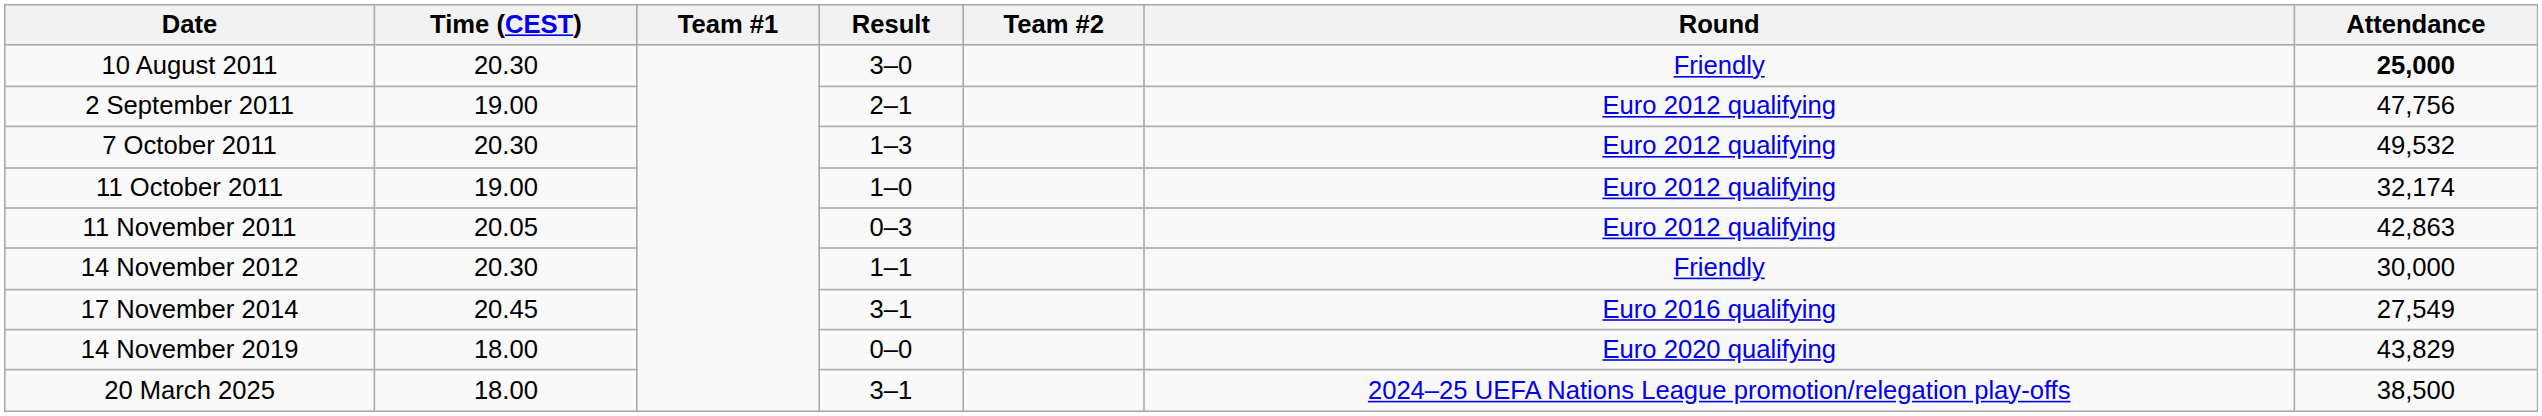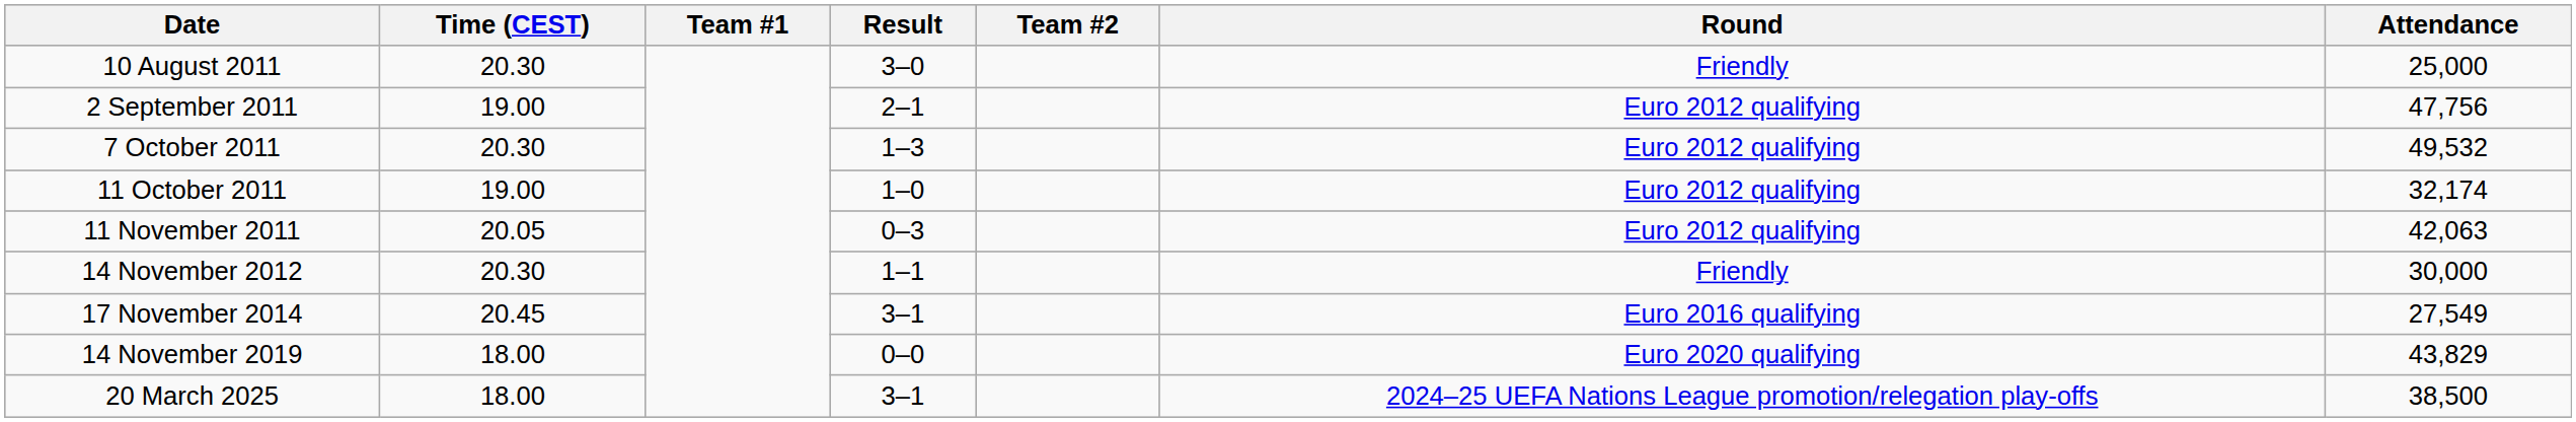10 August 2011 | Attendance: bold -> normal
11 November 2011 | Attendance: 42,863 -> 42,063
